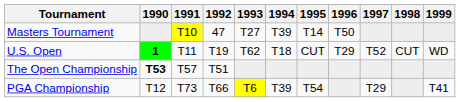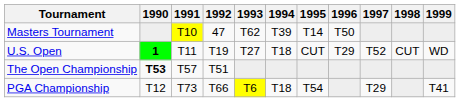Masters Tournament | 1993: T27 -> T62
U.S. Open | 1993: T62 -> T27
PGA Championship | 1994: T39 -> T18
